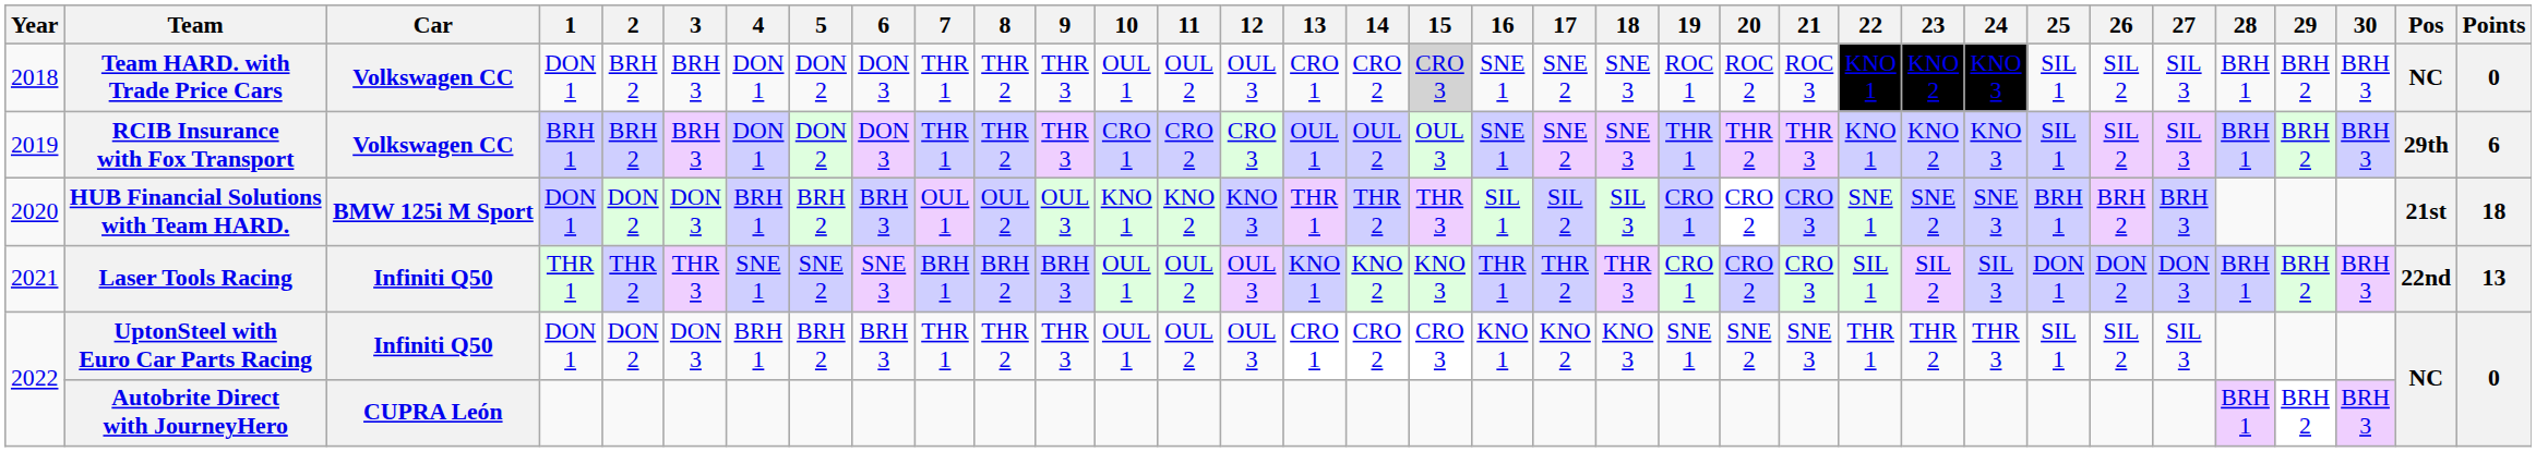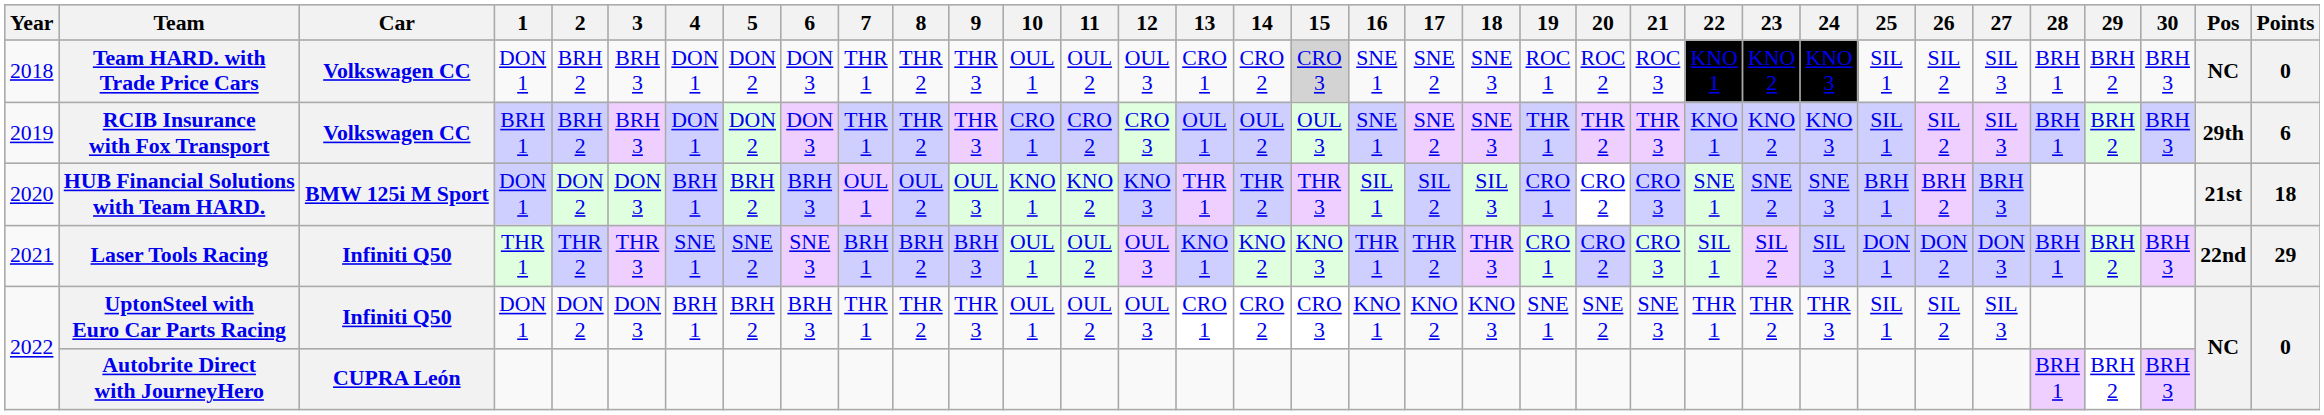Laser Tools Racing | Points: 13 -> 29
